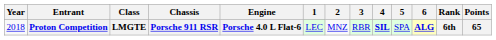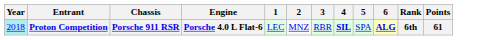- column: Class | LMGTE
Proton Competition | Year: no background -> paleturquoise background
Proton Competition | Points: 65 -> 61
